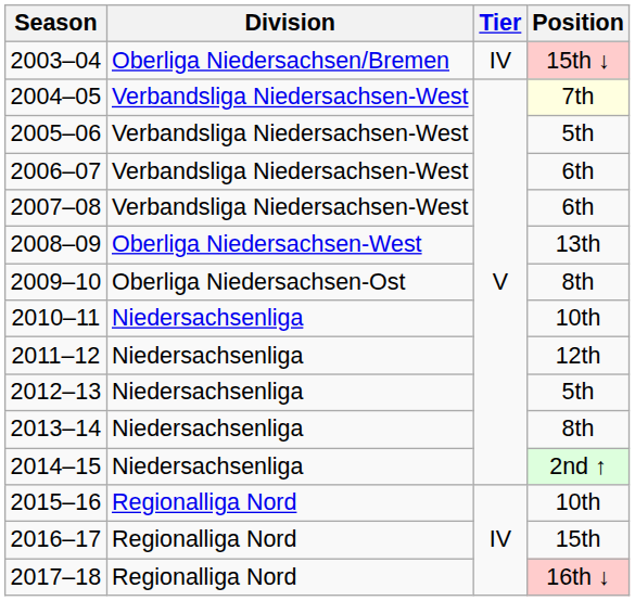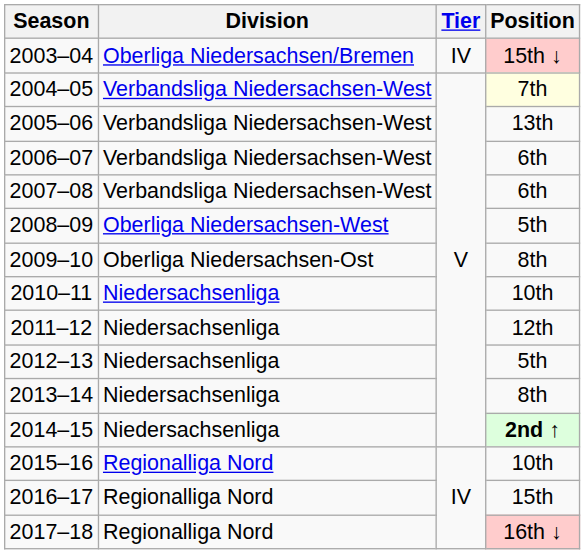2005–06 | Position: 5th -> 13th
2008–09 | Position: 13th -> 5th
2014–15 | Position: normal -> bold
